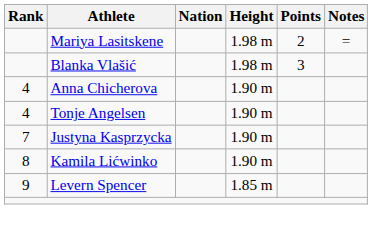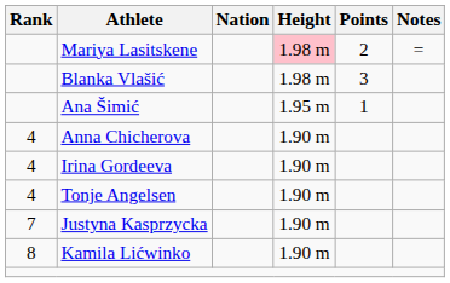Mariya Lasitskene | Height: no background -> pink background
+ row: Ana Šimić | 1.95 m | 1
+ row: 4 | Irina Gordeeva | 1.90 m
- row: 9 | Levern Spencer | 1.85 m
